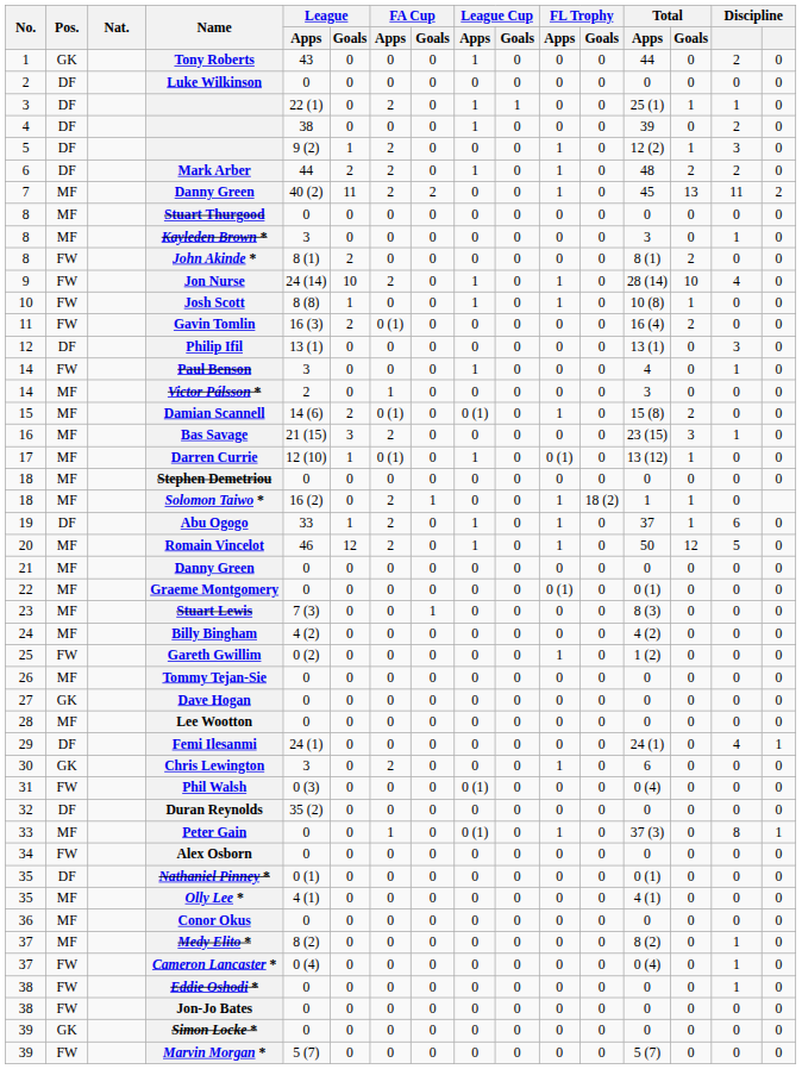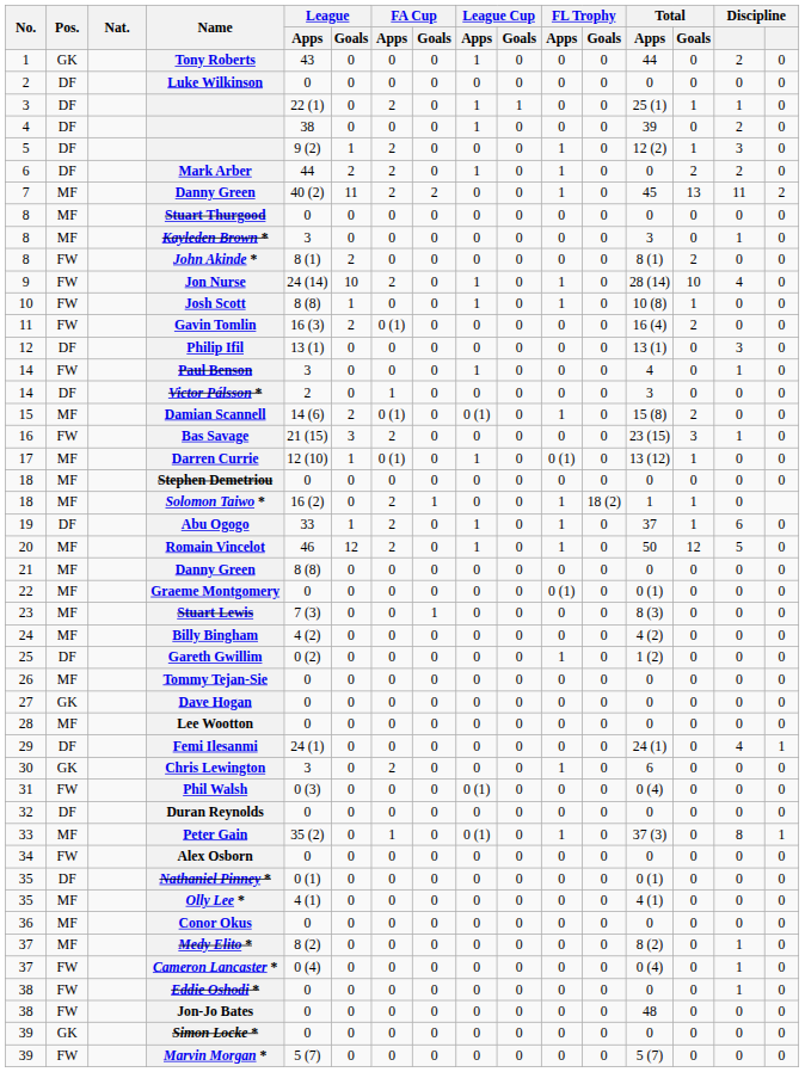Mark Arber | Total / Apps: 48 -> 0
Victor Pálsson * | Pos.: MF -> DF
Bas Savage | Pos.: MF -> FW
21 / Danny Green | League / Apps: 0 -> 8 (8)
Gareth Gwillim | Pos.: FW -> DF
Duran Reynolds | League / Apps: 35 (2) -> 0
Peter Gain | League / Apps: 0 -> 35 (2)
Jon-Jo Bates | Total / Apps: 0 -> 48
